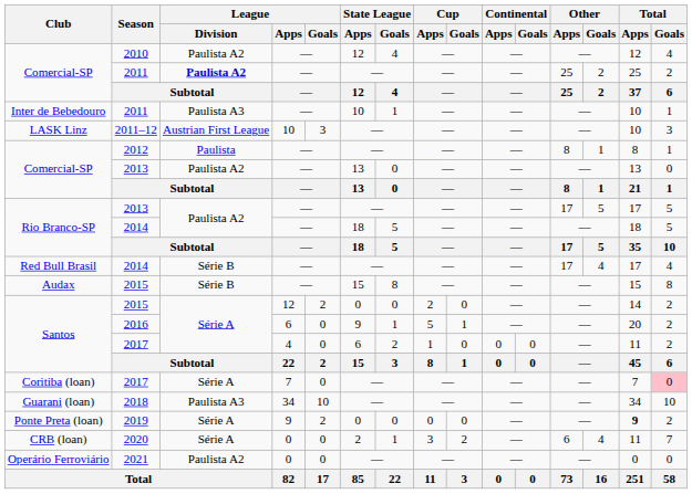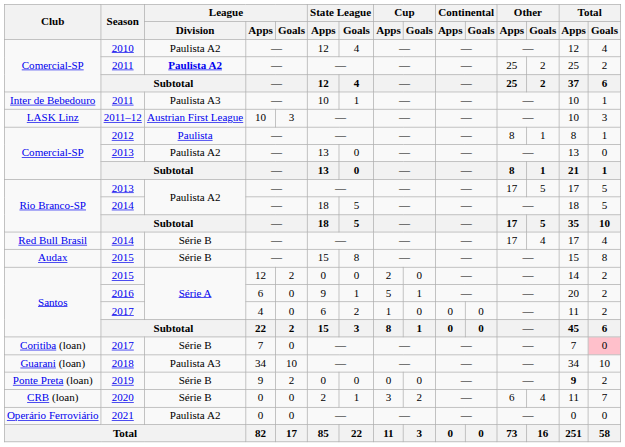Coritiba (loan) / 2017 | League / Division: Série A -> Série B
2019 | League / Division: Série A -> Série B
2020 | League / Division: Série A -> Série B
